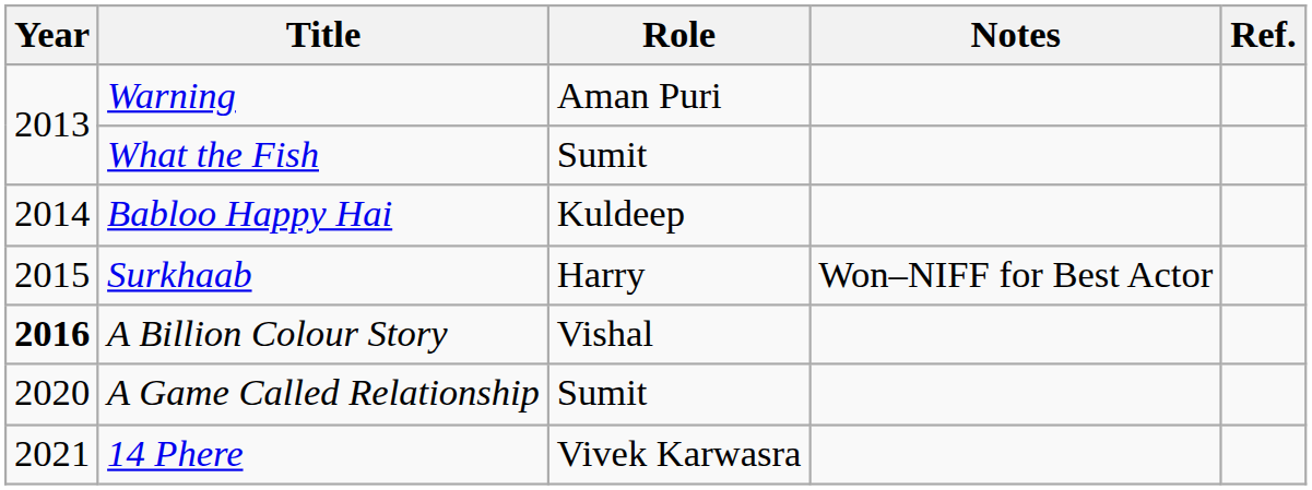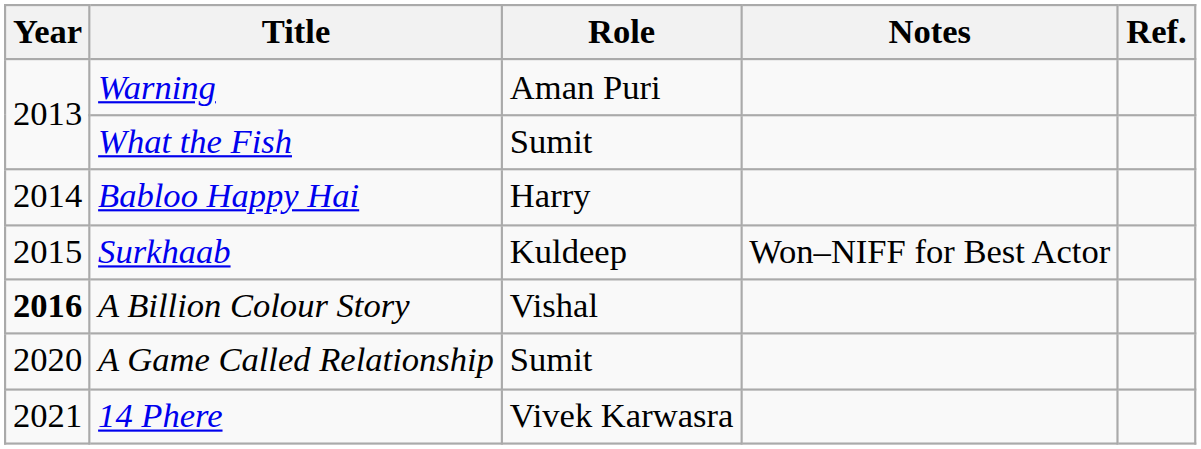Babloo Happy Hai | Role: Kuldeep -> Harry
Surkhaab | Role: Harry -> Kuldeep
